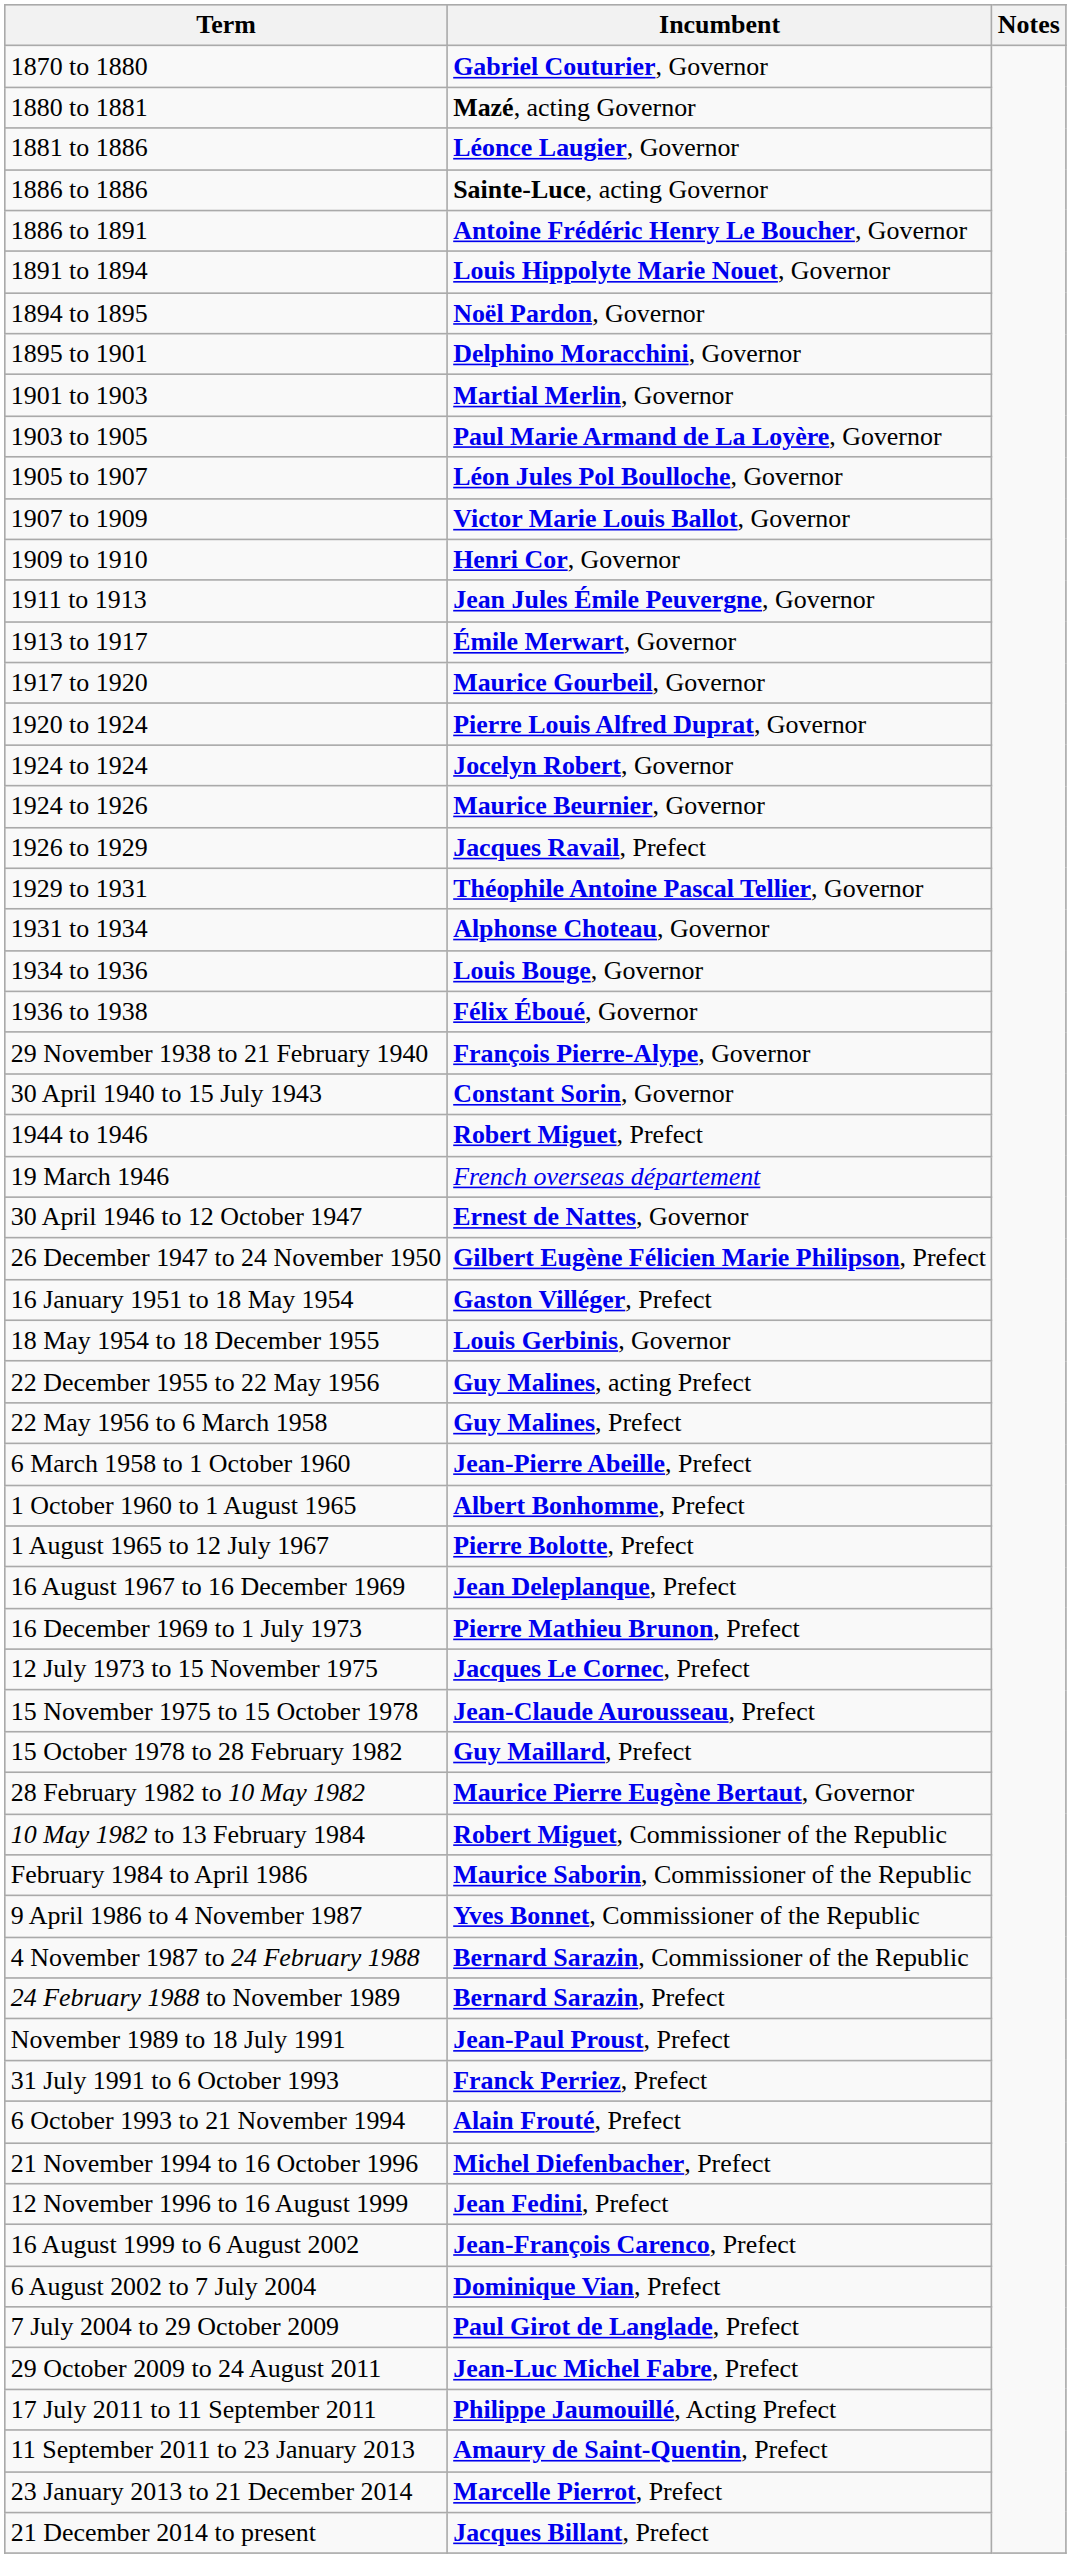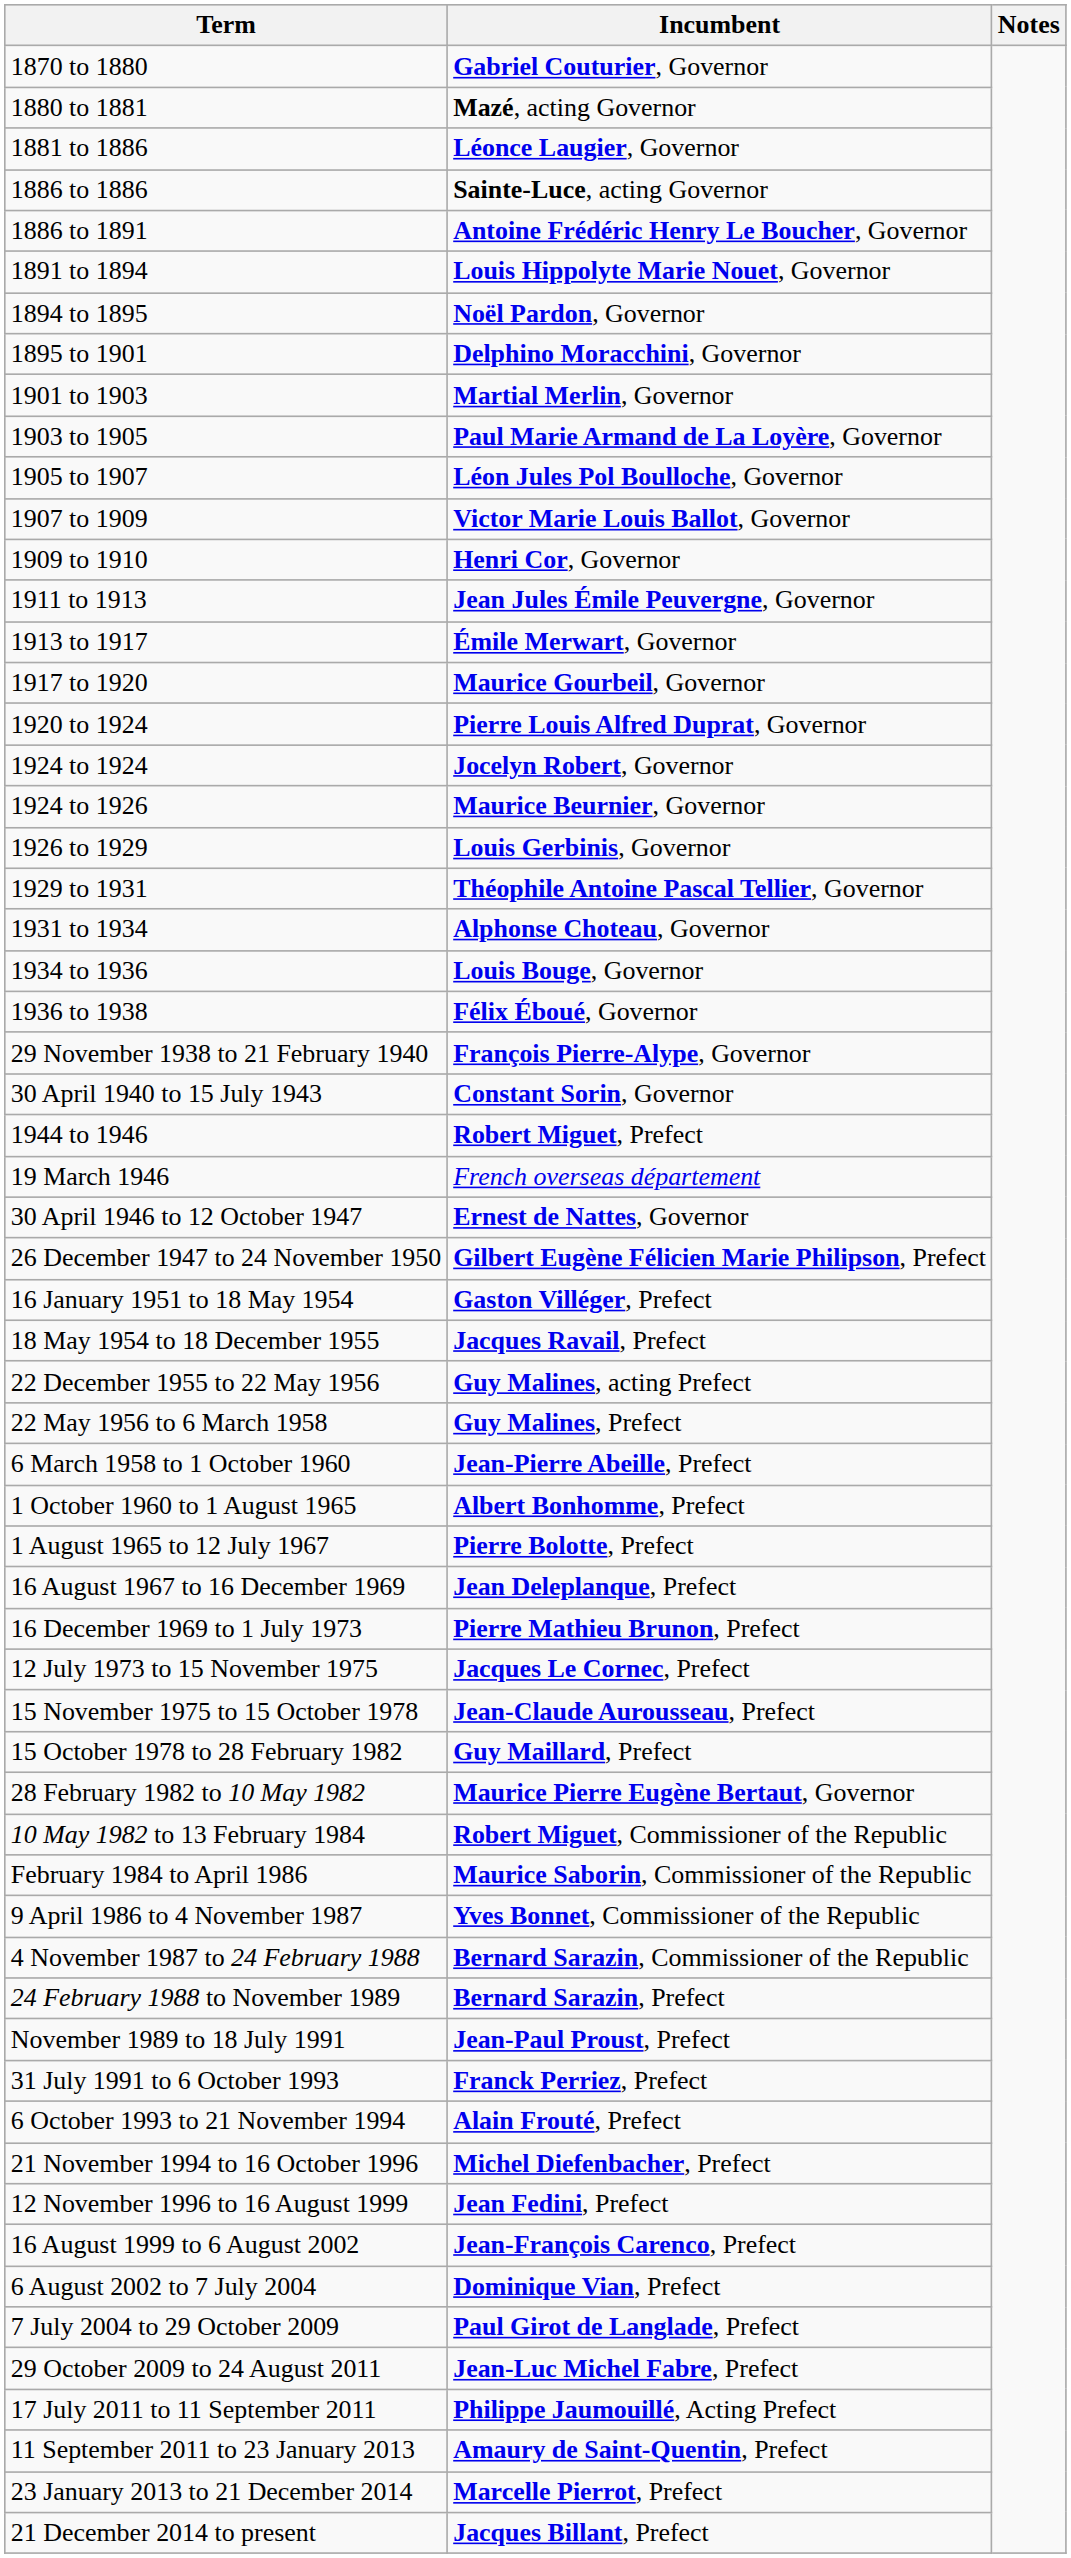1926 to 1929 | Incumbent: Jacques Ravail, Prefect -> Louis Gerbinis, Governor
18 May 1954 to 18 December 1955 | Incumbent: Louis Gerbinis, Governor -> Jacques Ravail, Prefect
